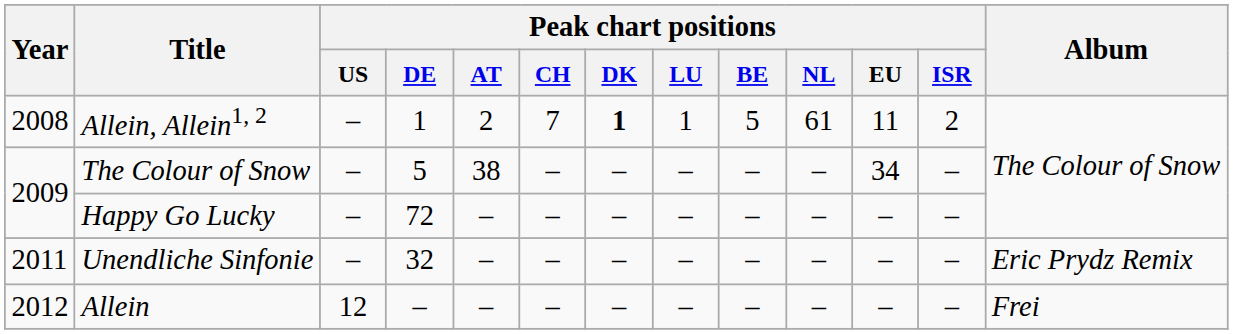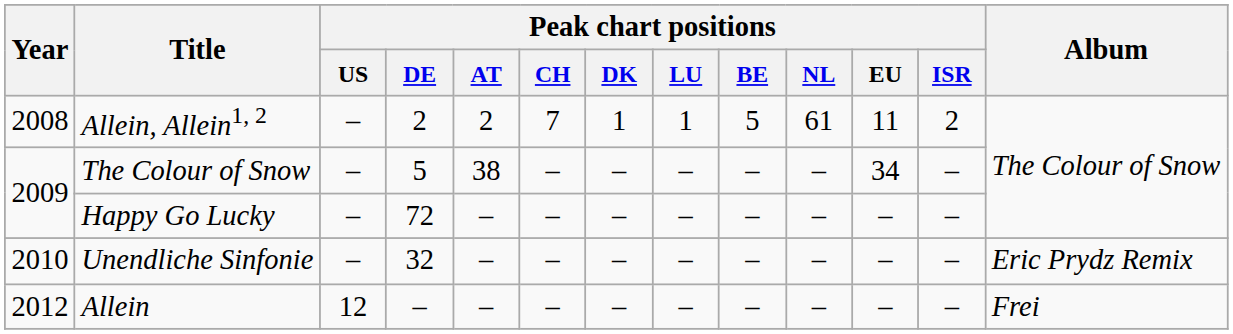Allein, Allein1, 2 | Peak chart positions / DE: 1 -> 2
Allein, Allein1, 2 | Peak chart positions / DK: bold -> normal
Unendliche Sinfonie | Year: 2011 -> 2010
